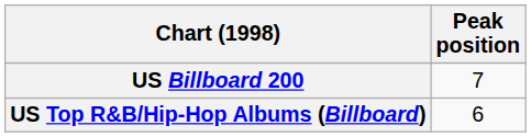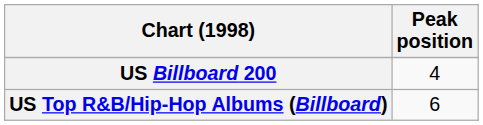US Billboard 200 | Peak position: 7 -> 4
